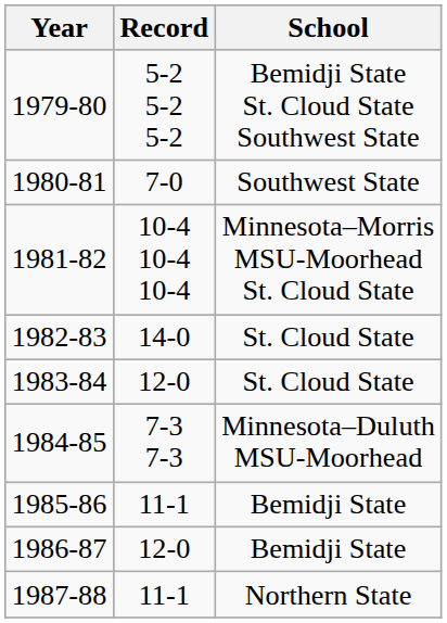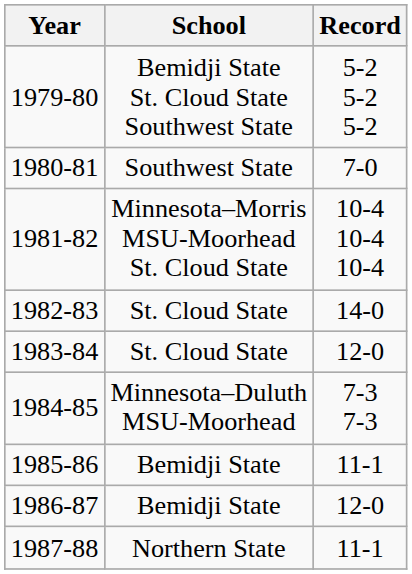columns swapped: School <-> Record
